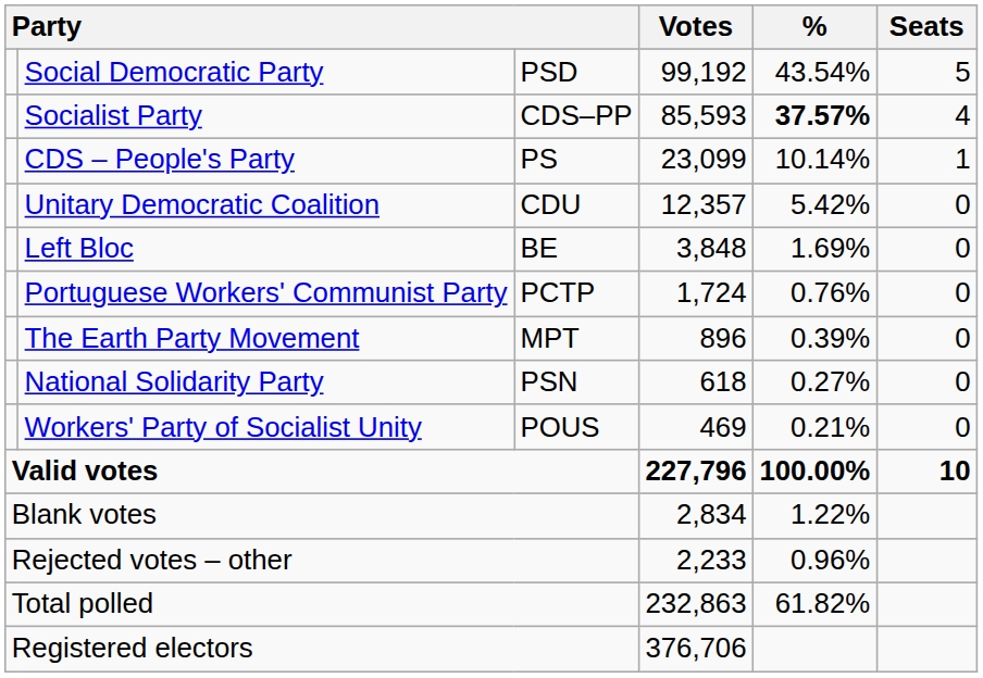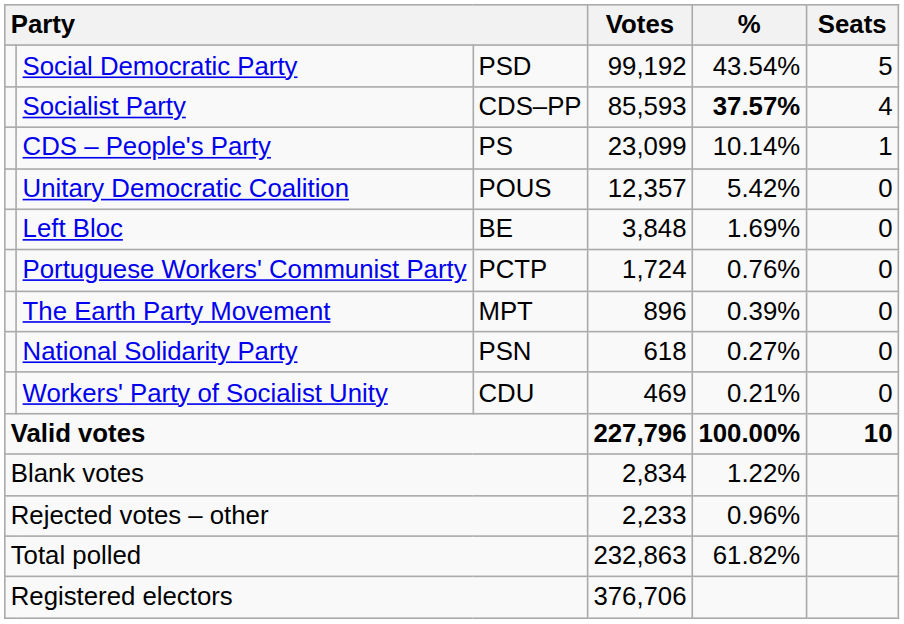Unitary Democratic Coalition | column 3: CDU -> POUS
Workers' Party of Socialist Unity | column 3: POUS -> CDU
